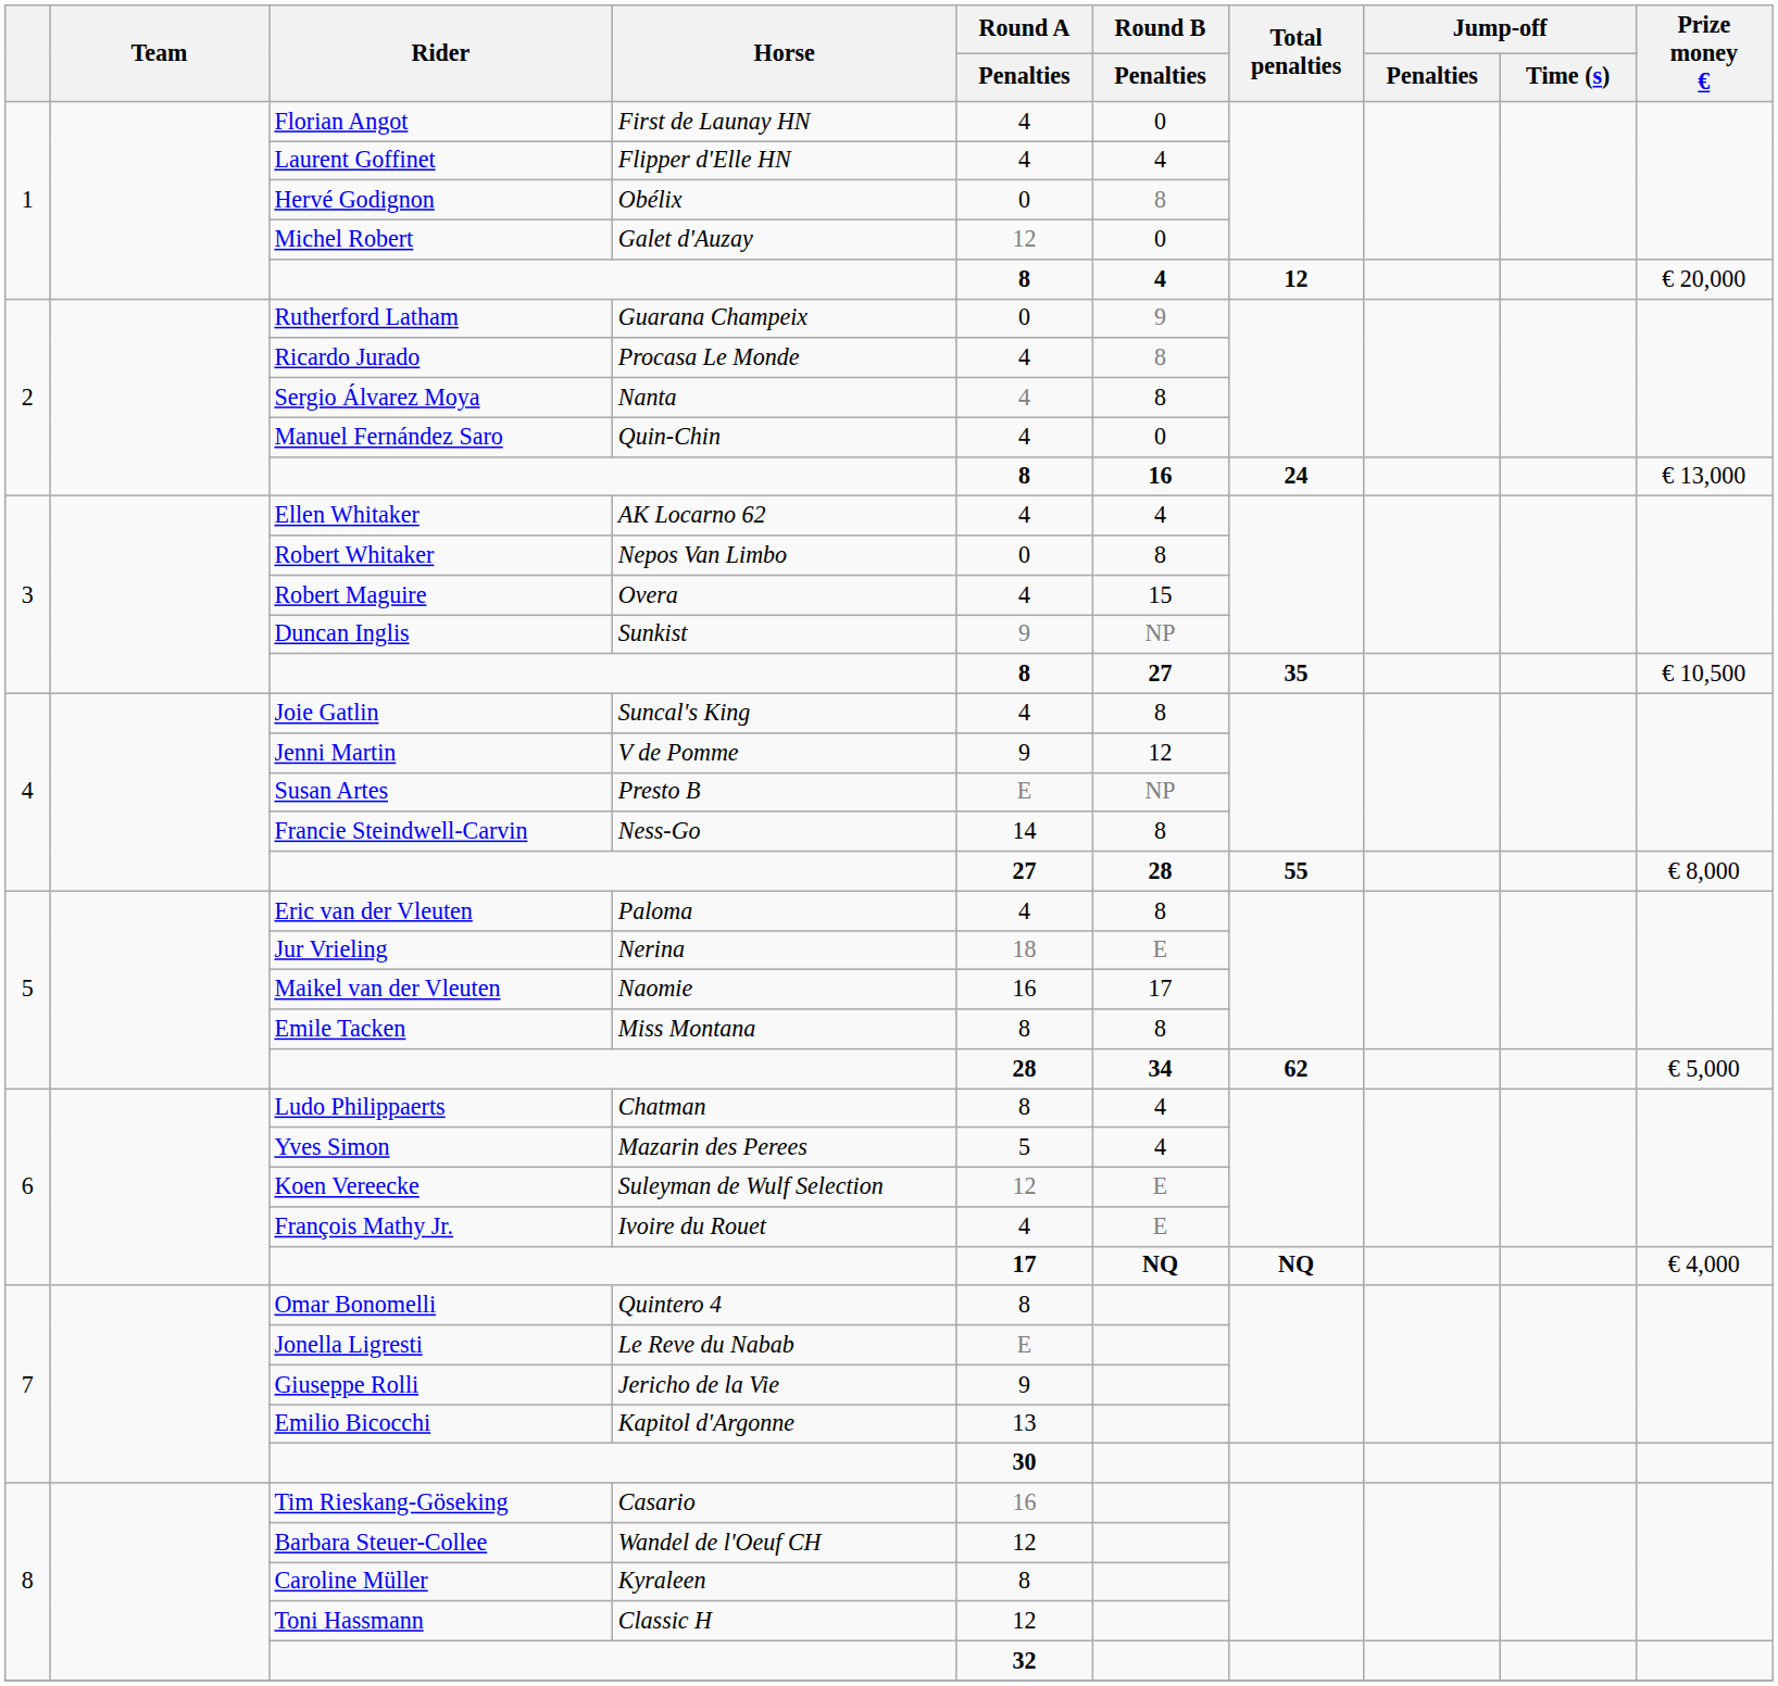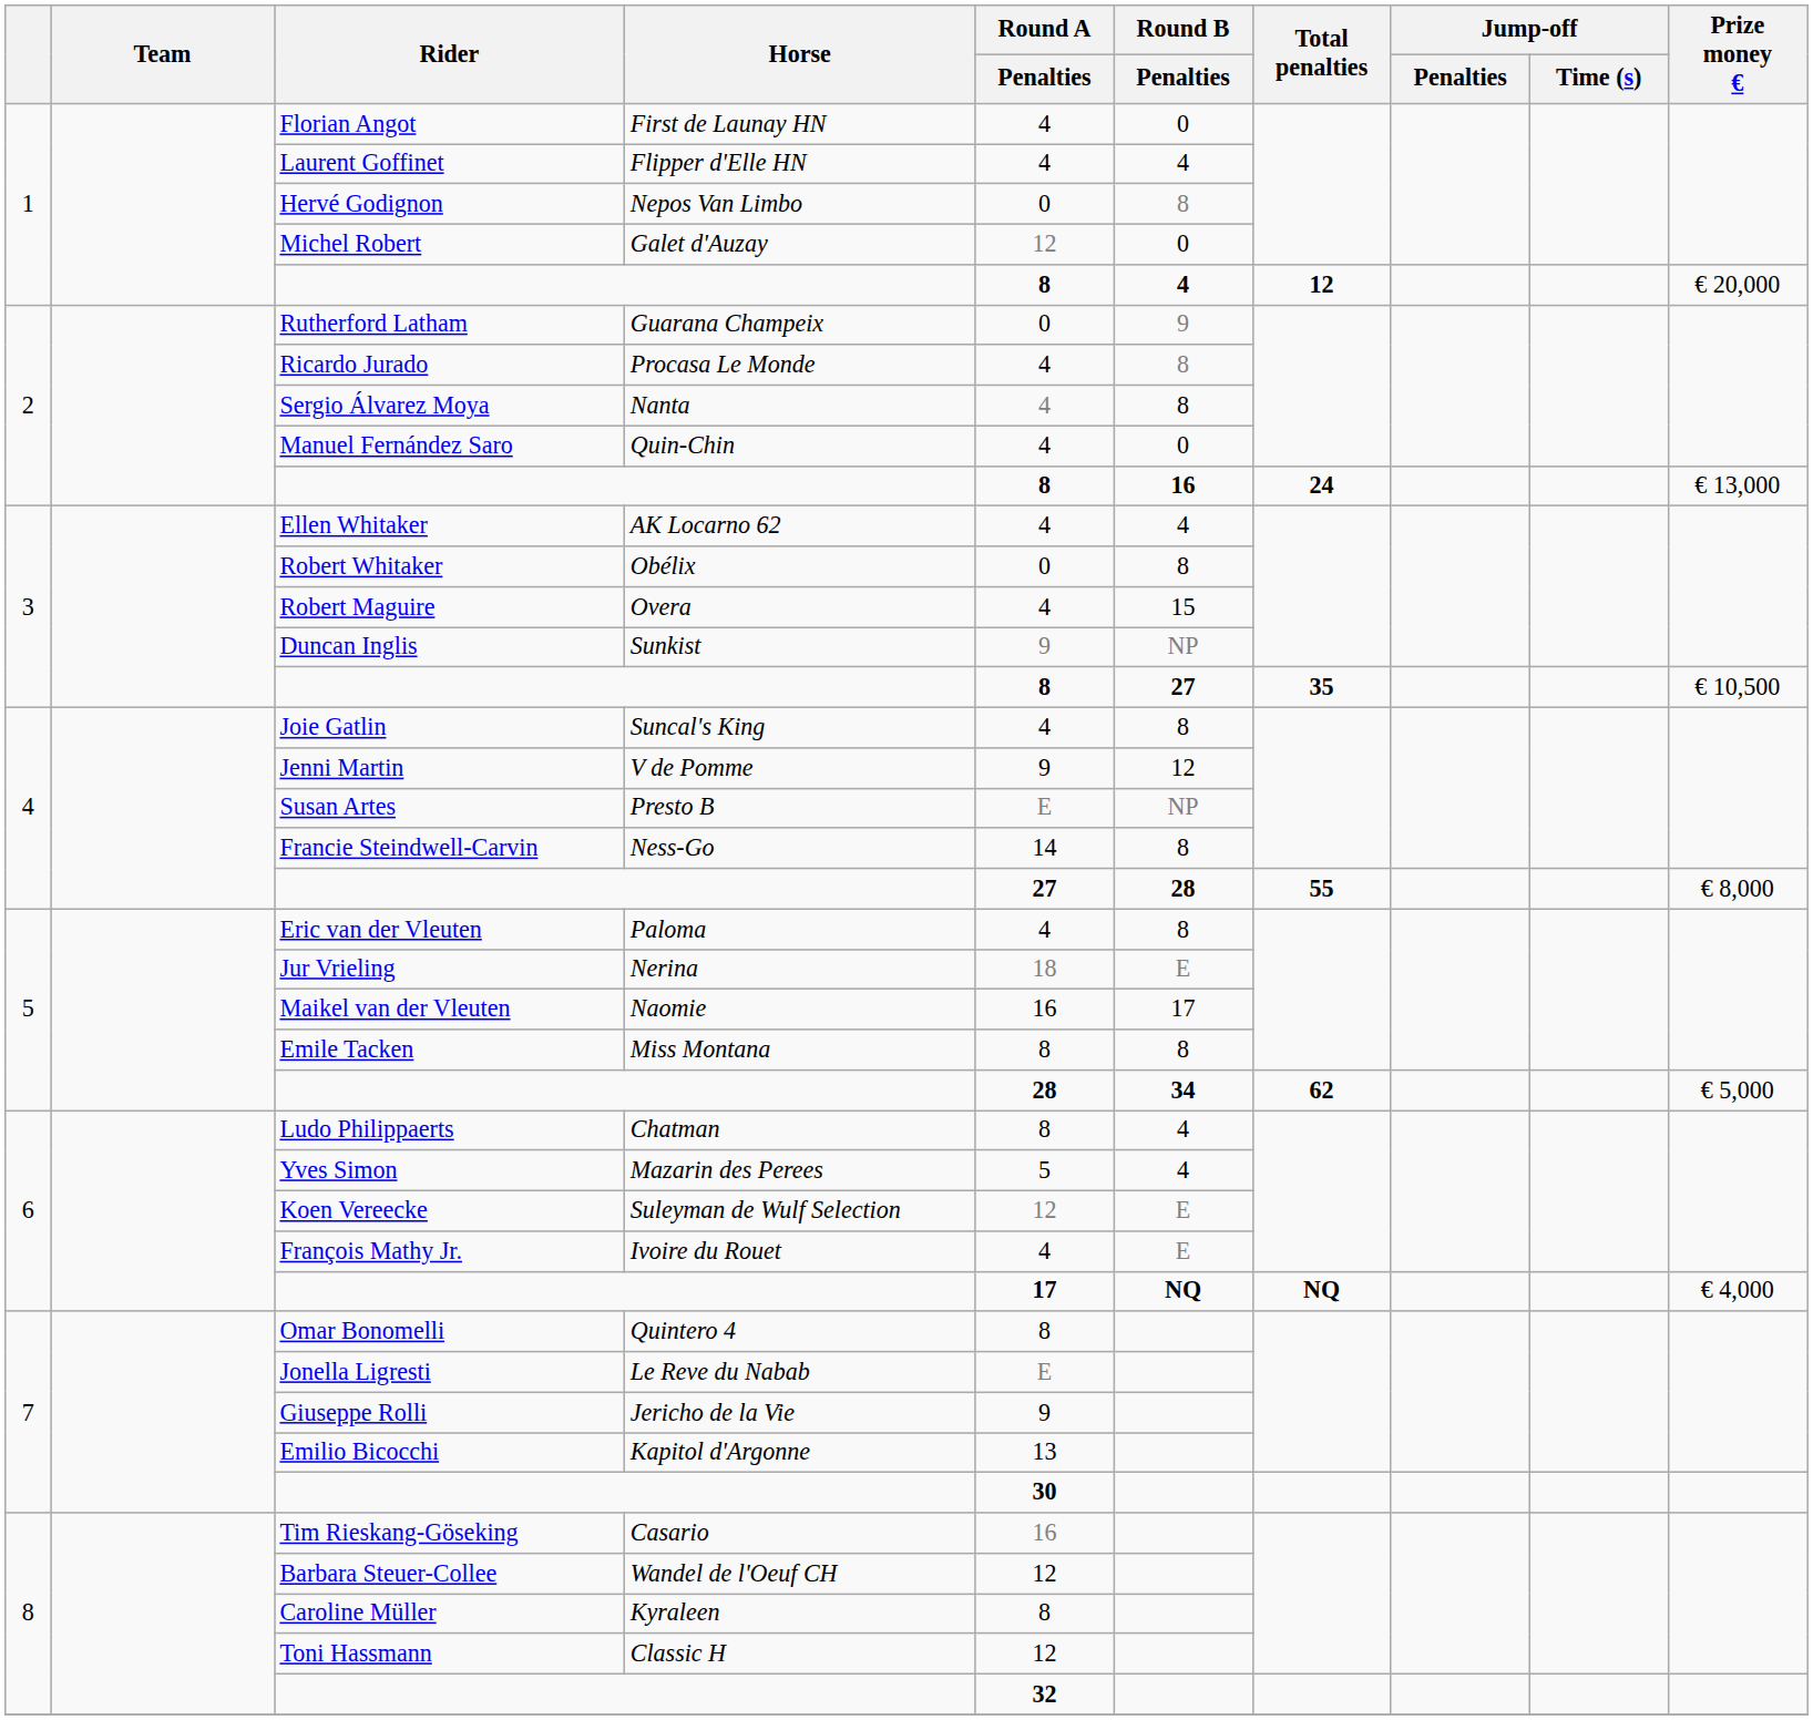Hervé Godignon | Horse: Obélix -> Nepos Van Limbo
Robert Whitaker | Horse: Nepos Van Limbo -> Obélix
